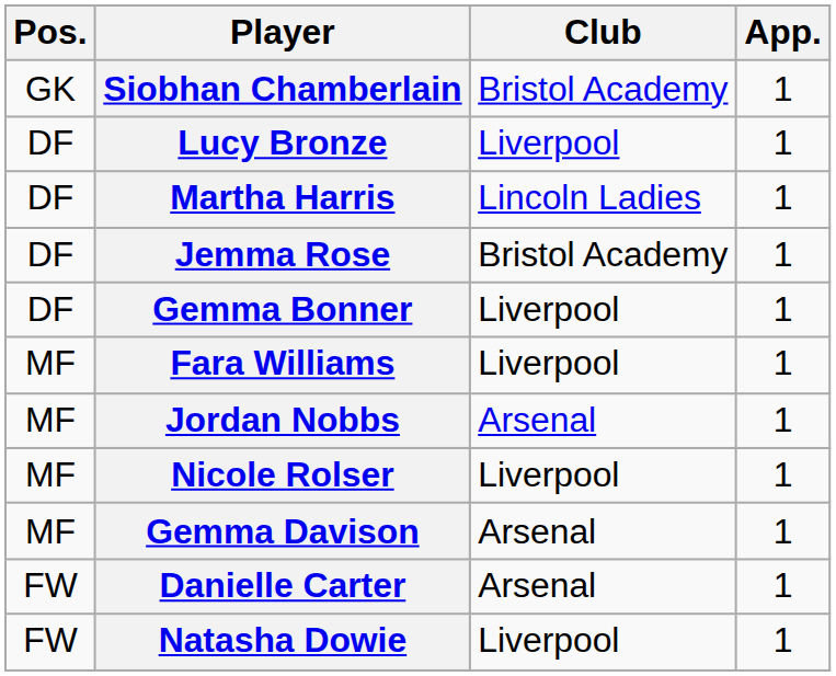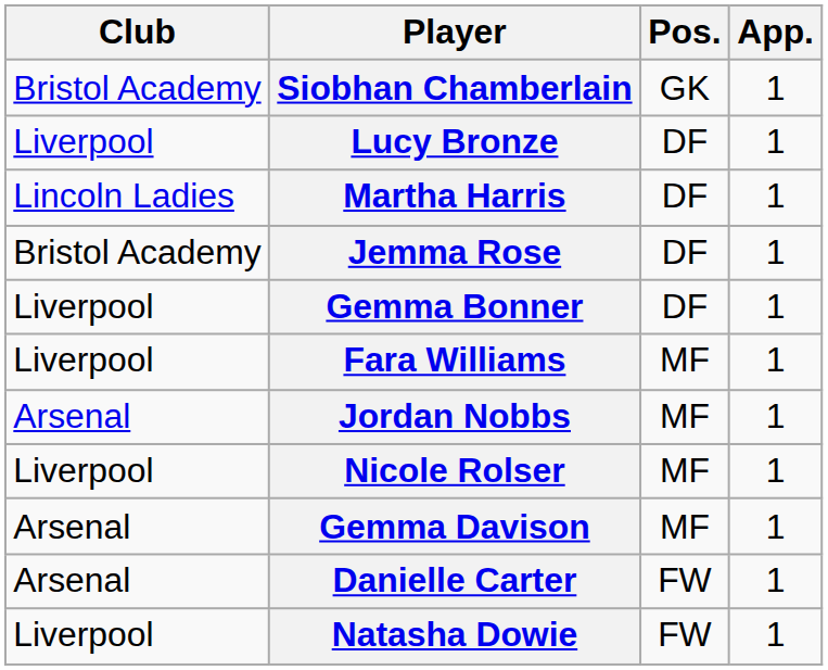columns swapped: Pos. <-> Club
